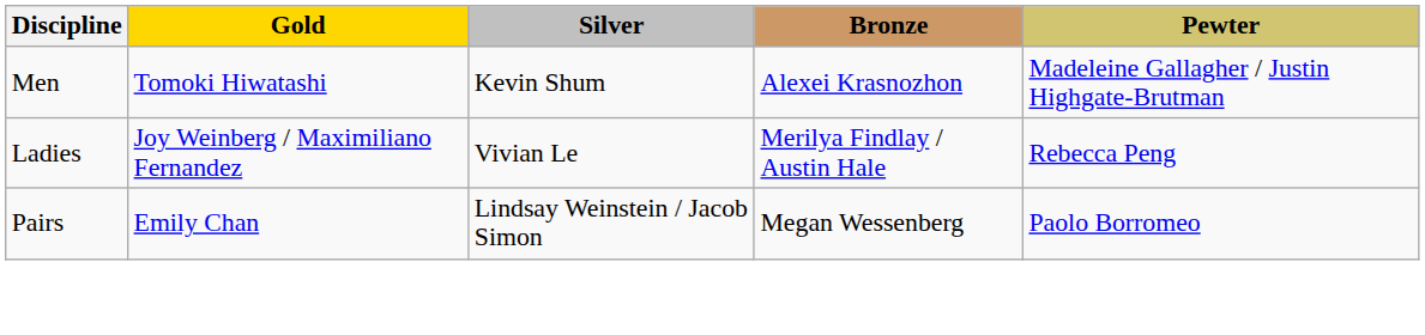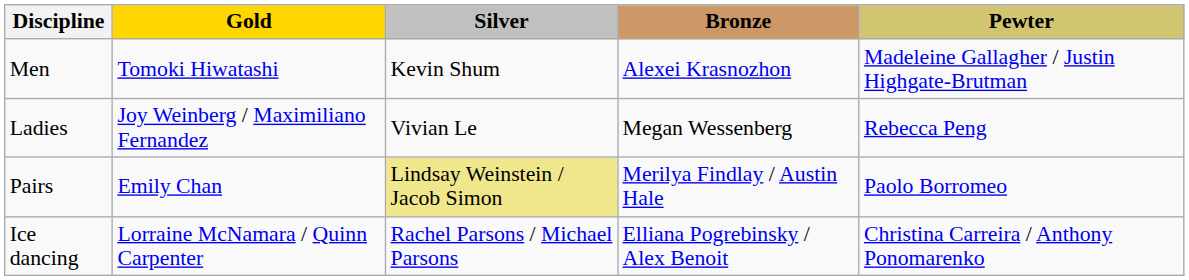Ladies | Bronze: Merilya Findlay / Austin Hale -> Megan Wessenberg
Pairs | Silver: no background -> khaki background
Pairs | Bronze: Megan Wessenberg -> Merilya Findlay / Austin Hale
+ row: Ice dancing | Lorraine McNamara / Quinn Carpenter | Rachel Parsons / Michael Parsons | Elliana Pogrebinsky / Alex Benoit | Christina Carreira / Anthony Ponomarenko
